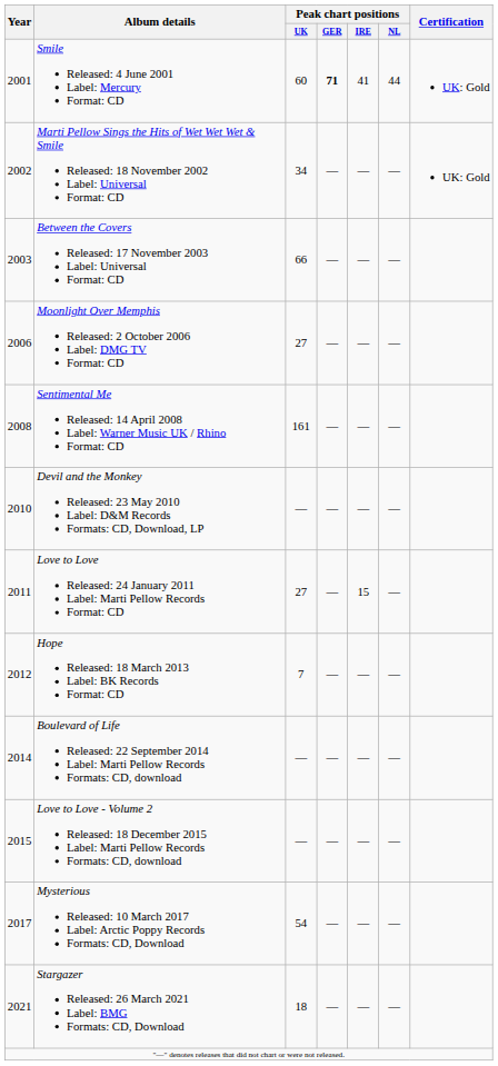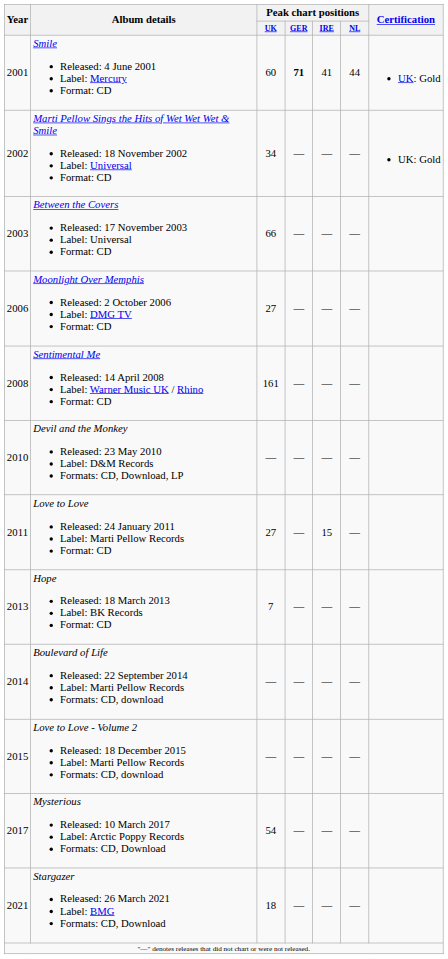Hope Released: 18 March 2013 Label: BK Records Format: CD | Year: 2012 -> 2013
